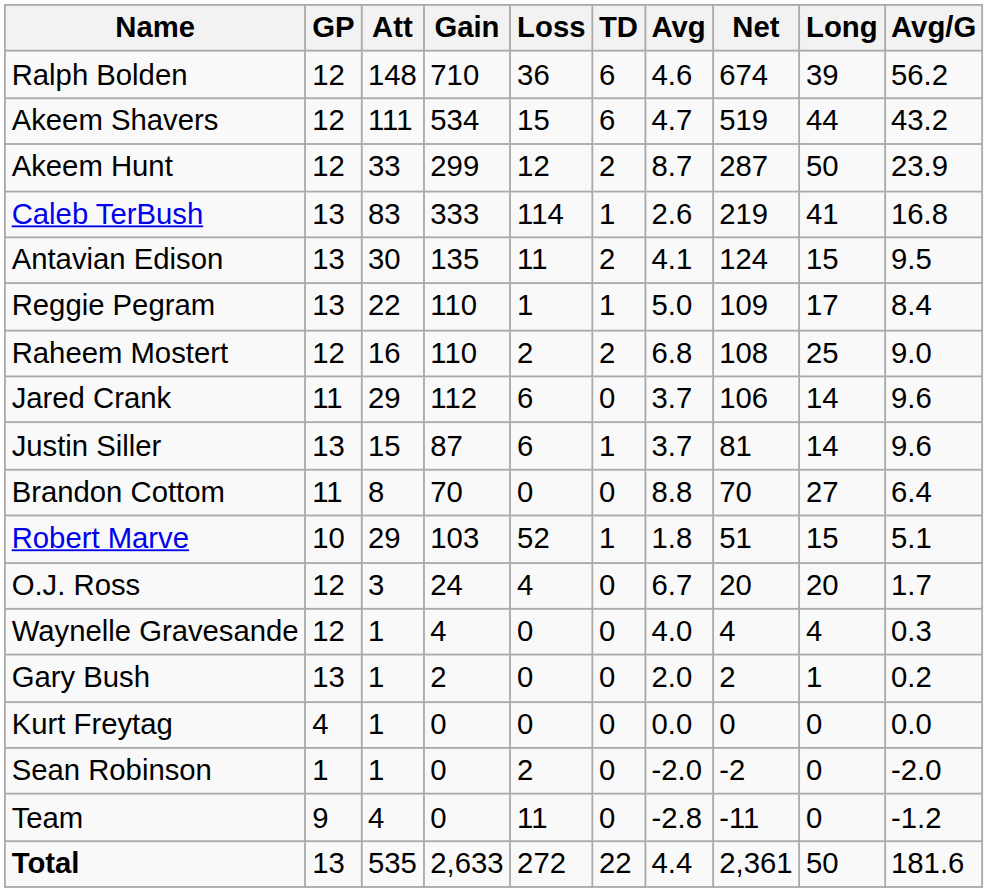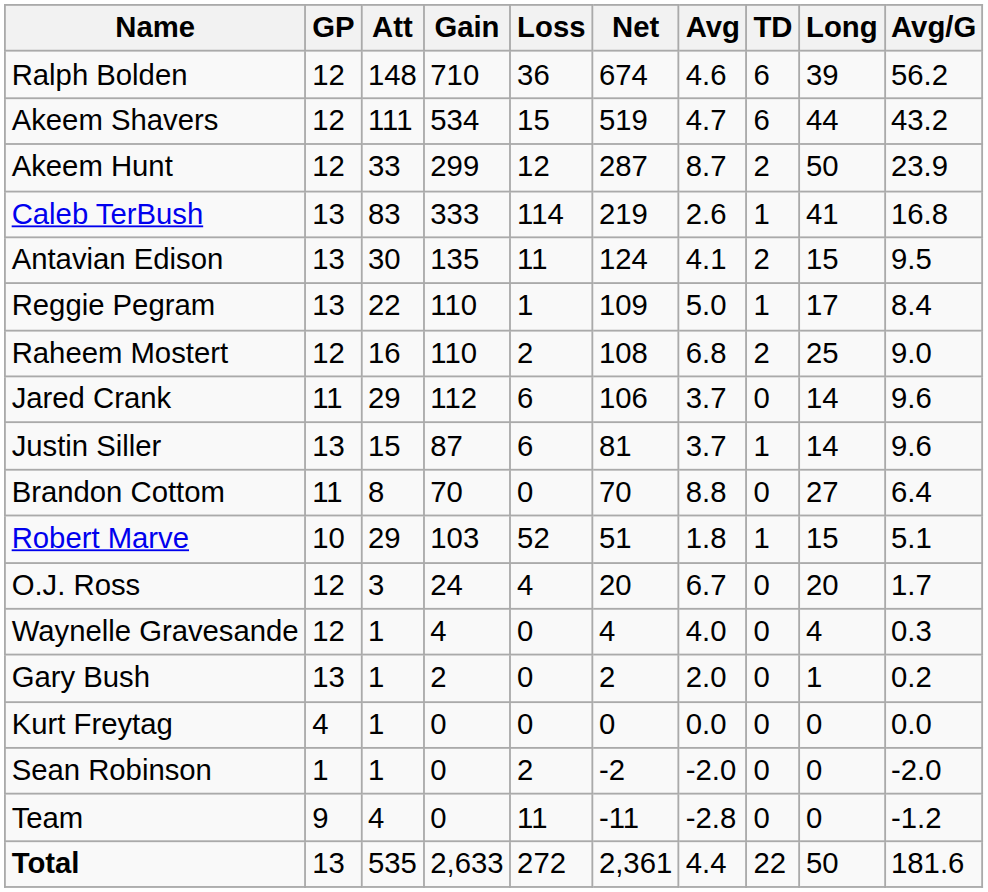columns swapped: Net <-> TD
